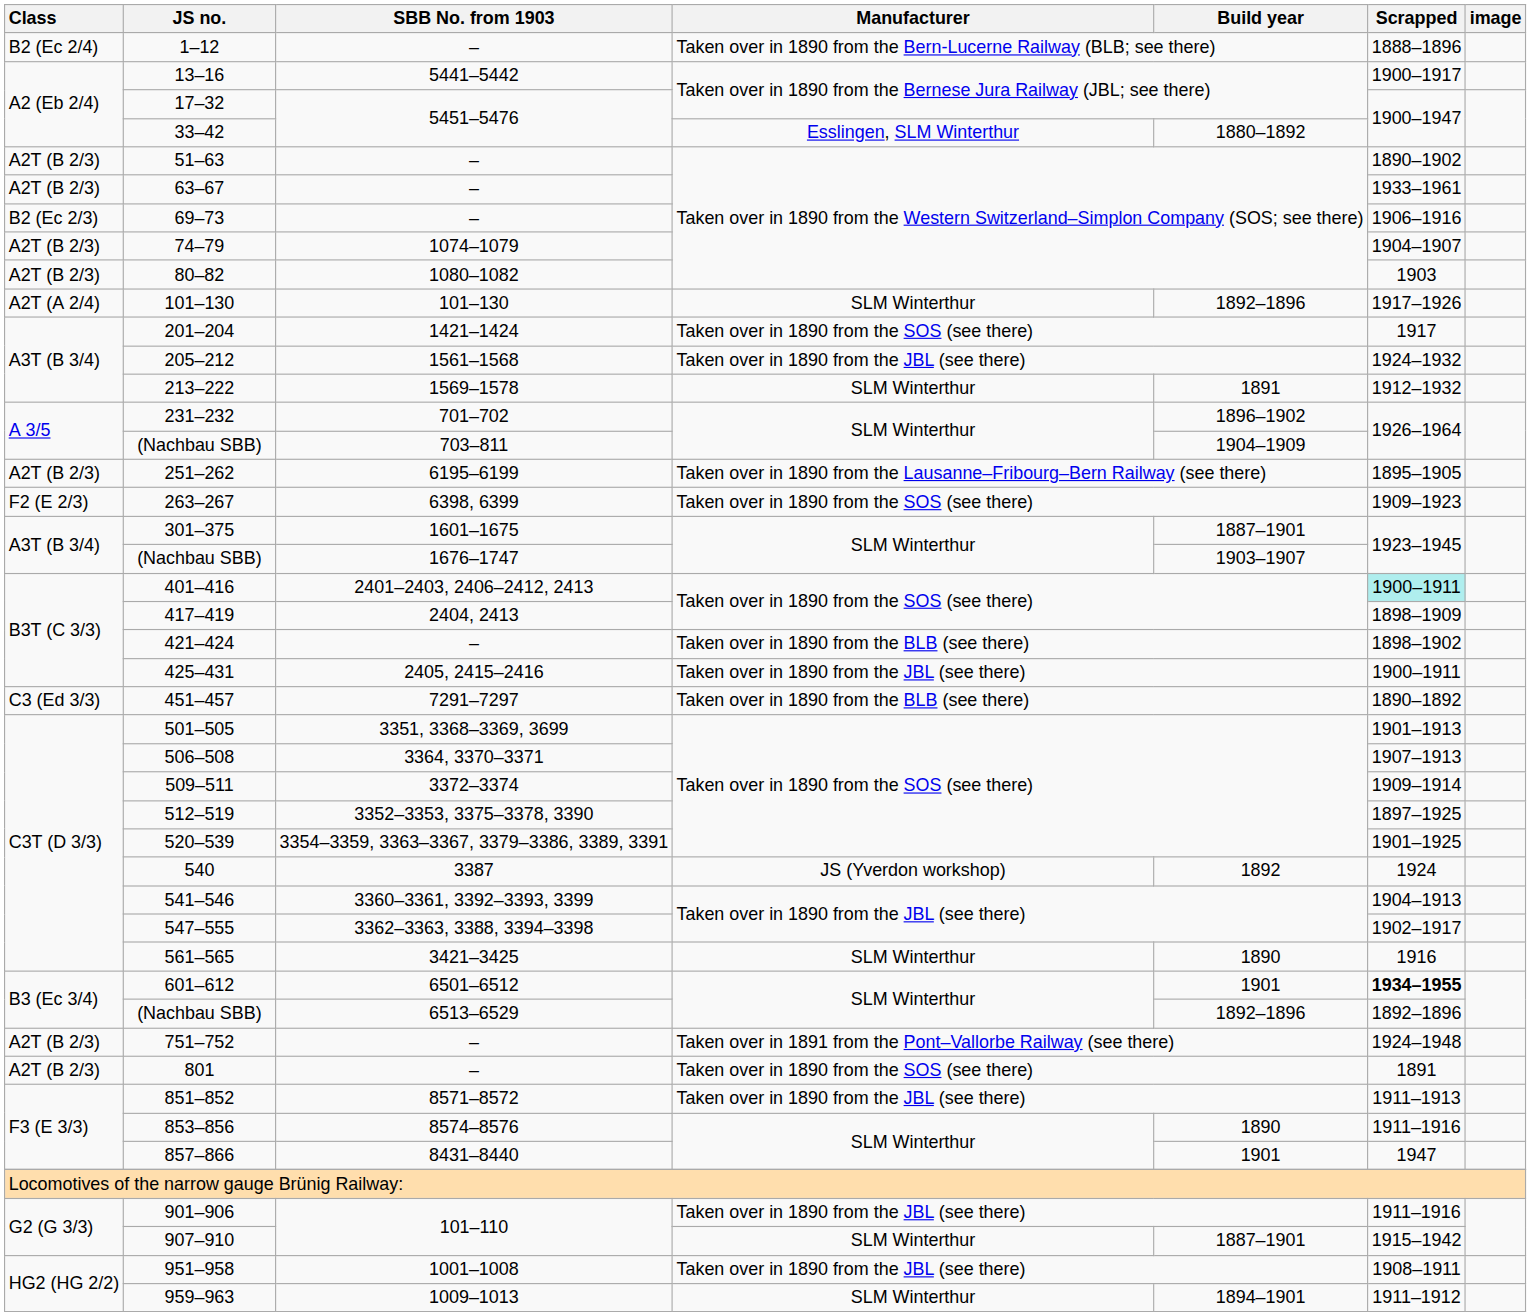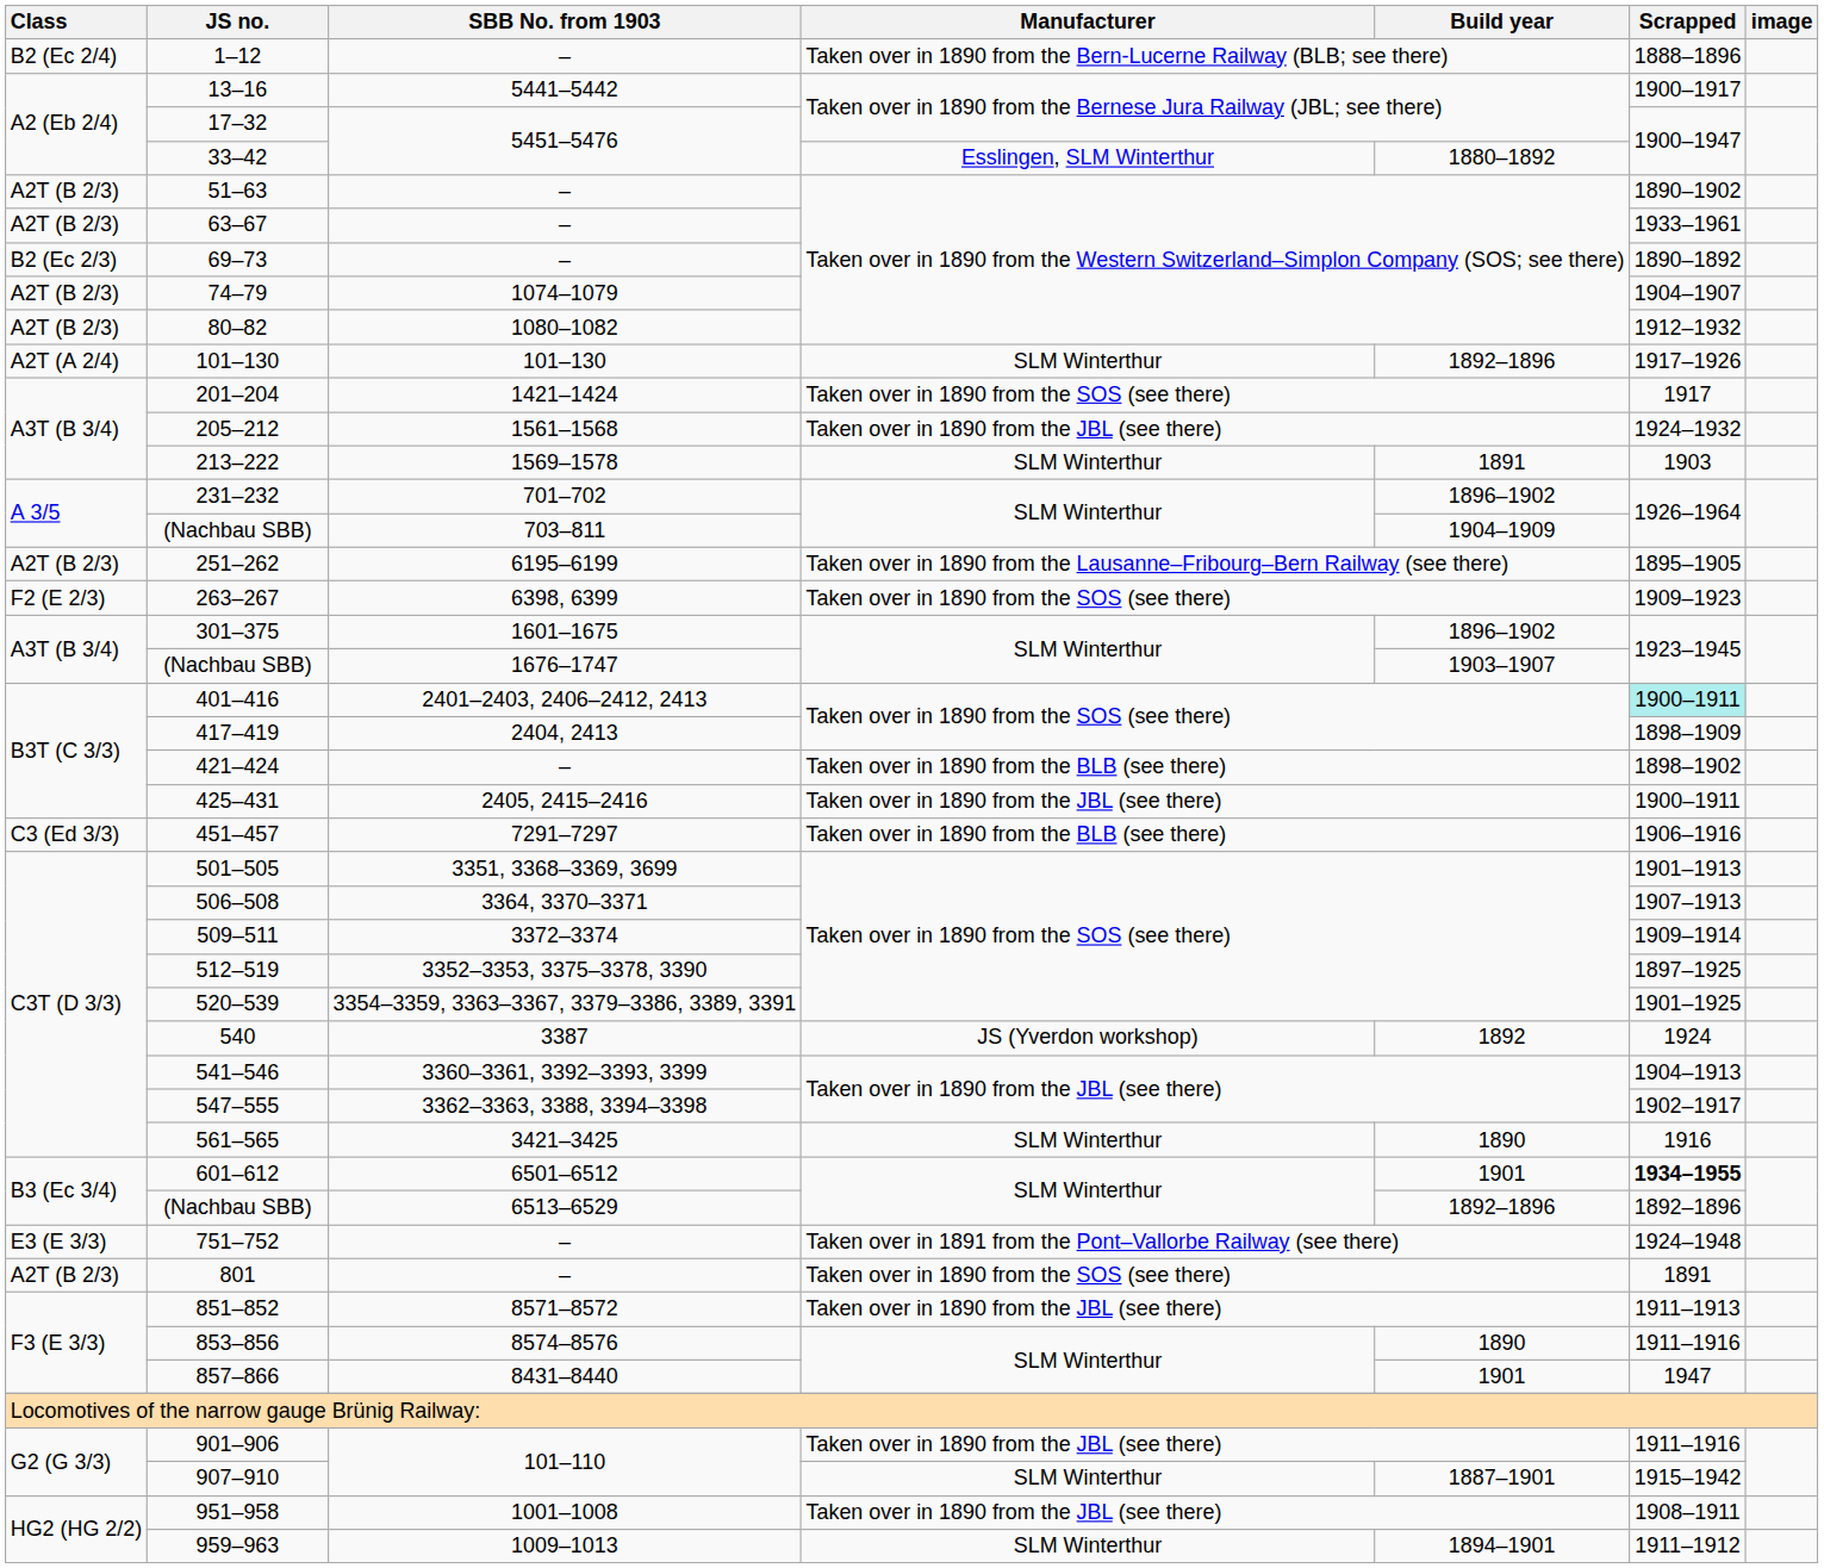69–73 | Scrapped: 1906–1916 -> 1890–1892
80–82 | Scrapped: 1903 -> 1912–1932
213–222 | Scrapped: 1912–1932 -> 1903
301–375 | Build year: 1887–1901 -> 1896–1902
451–457 | Scrapped: 1890–1892 -> 1906–1916
751–752 | Class: A2T (B 2/3) -> E3 (E 3/3)
